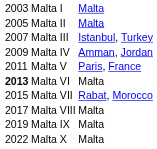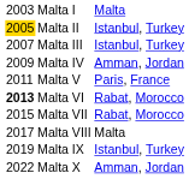Malta II | column 1: no background -> gold background
Malta II | column 3: Malta -> Istanbul, Turkey
Malta VI | column 3: Malta -> Rabat, Morocco
Malta IX | column 3: Malta -> Istanbul, Turkey
Malta X | column 3: Malta -> Amman, Jordan
